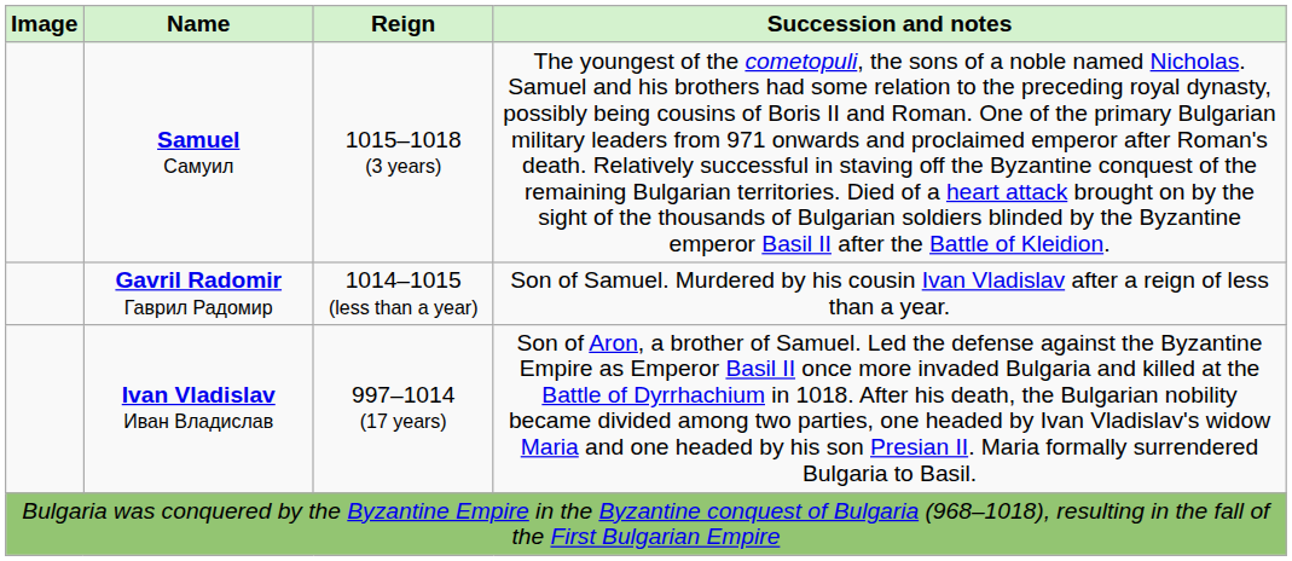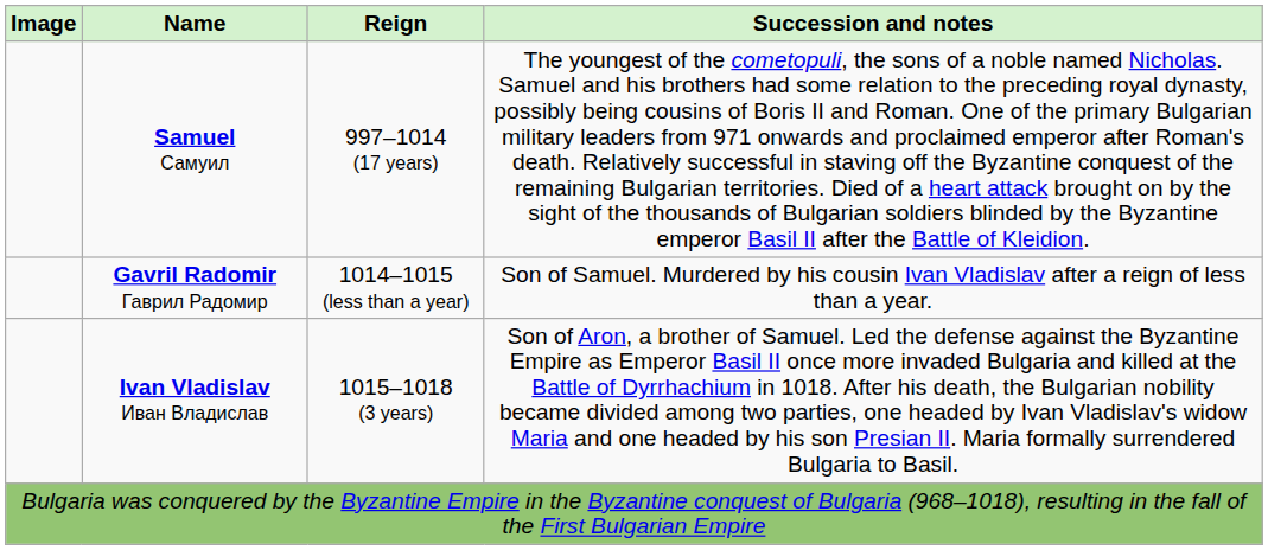Samuel Самуил | Reign: 1015–1018 (3 years) -> 997–1014 (17 years)
Ivan Vladislav Иван Владислав | Reign: 997–1014 (17 years) -> 1015–1018 (3 years)
